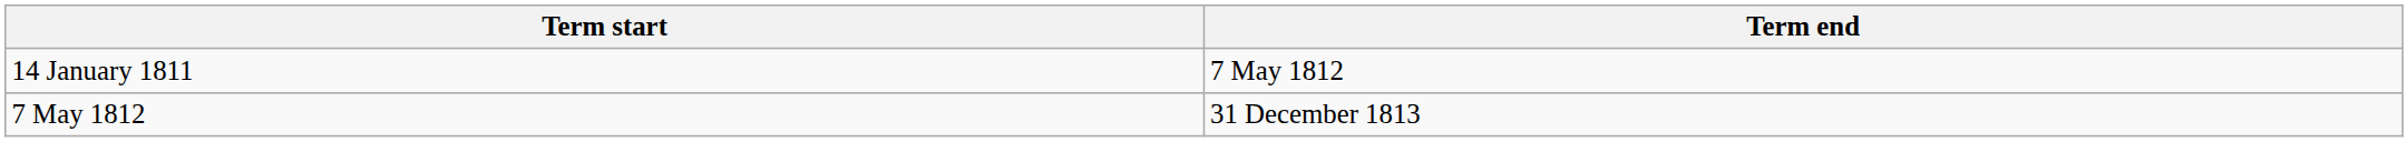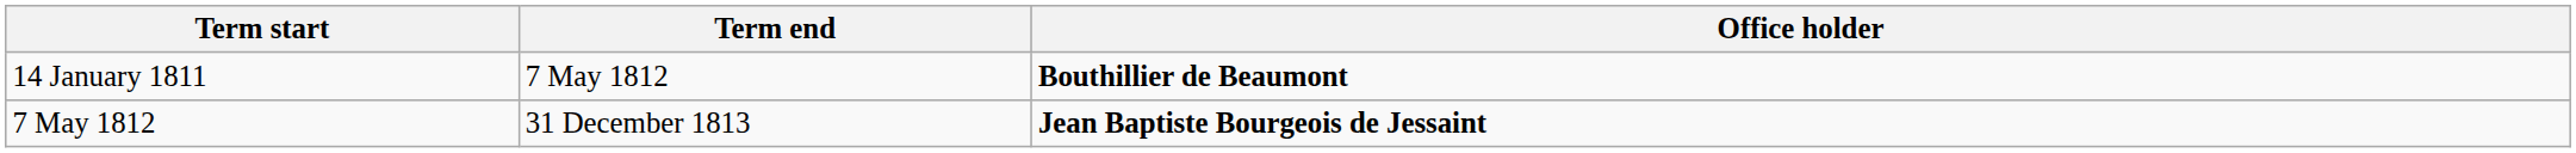+ column: Office holder | Bouthillier de Beaumont | Jean Baptiste Bourgeois de Jessaint
